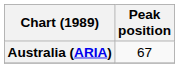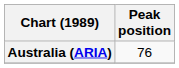Australia (ARIA) | Peak position: 67 -> 76
